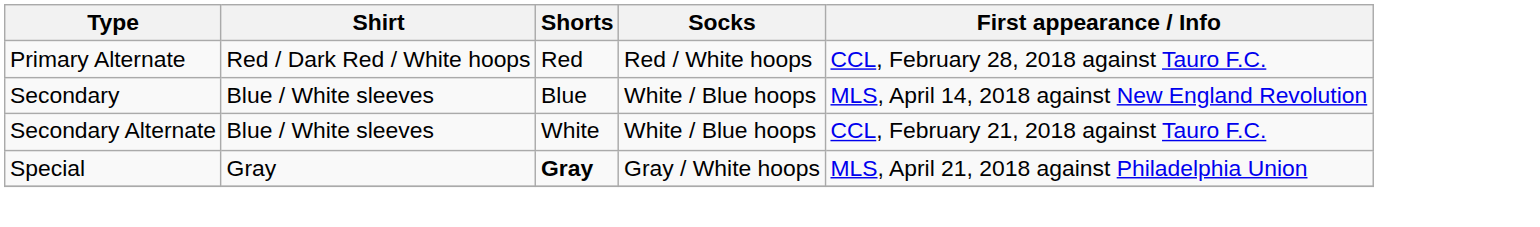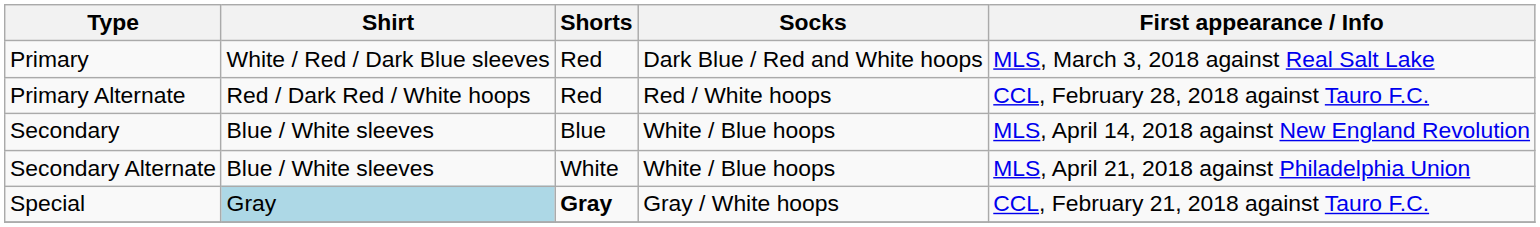+ row: Primary | White / Red / Dark Blue sleeves | Red | Dark Blue / Red and White hoops | MLS, March 3, 2018 against Real Salt Lake
Secondary Alternate | First appearance / Info: CCL, February 21, 2018 against Tauro F.C. -> MLS, April 21, 2018 against Philadelphia Union
Special | Shirt: no background -> lightblue background
Special | First appearance / Info: MLS, April 21, 2018 against Philadelphia Union -> CCL, February 21, 2018 against Tauro F.C.
